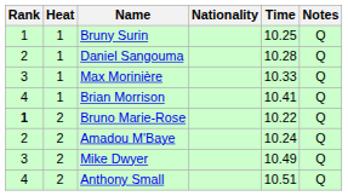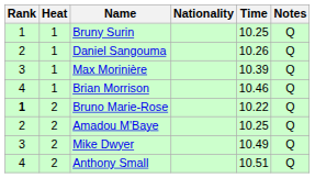Daniel Sangouma | Time: 10.28 -> 10.26
Max Morinière | Time: 10.33 -> 10.39
Brian Morrison | Time: 10.41 -> 10.46
Amadou M'Baye | Time: 10.24 -> 10.25
